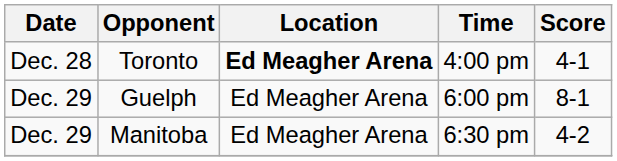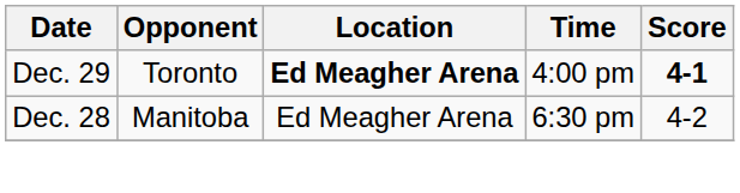Toronto | Date: Dec. 28 -> Dec. 29
Toronto | Score: normal -> bold
- row: Dec. 29 | Guelph | Ed Meagher Arena | 6:00 pm | 8-1
Manitoba | Date: Dec. 29 -> Dec. 28
